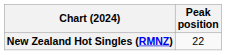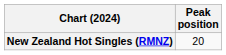New Zealand Hot Singles (RMNZ) | Peak position: 22 -> 20
